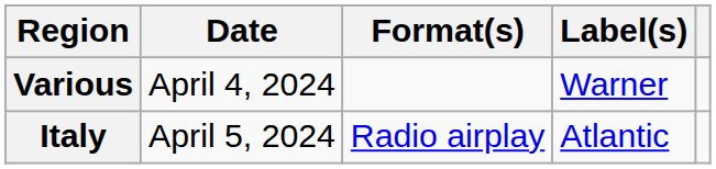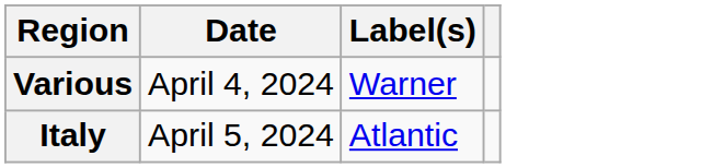- column: Format(s) | Radio airplay
